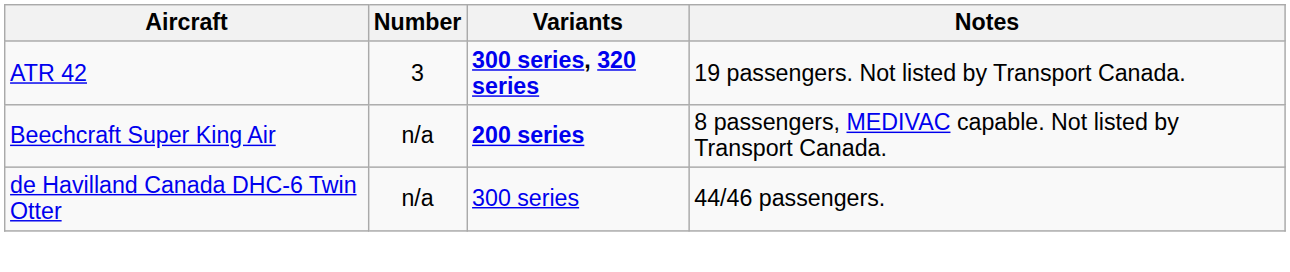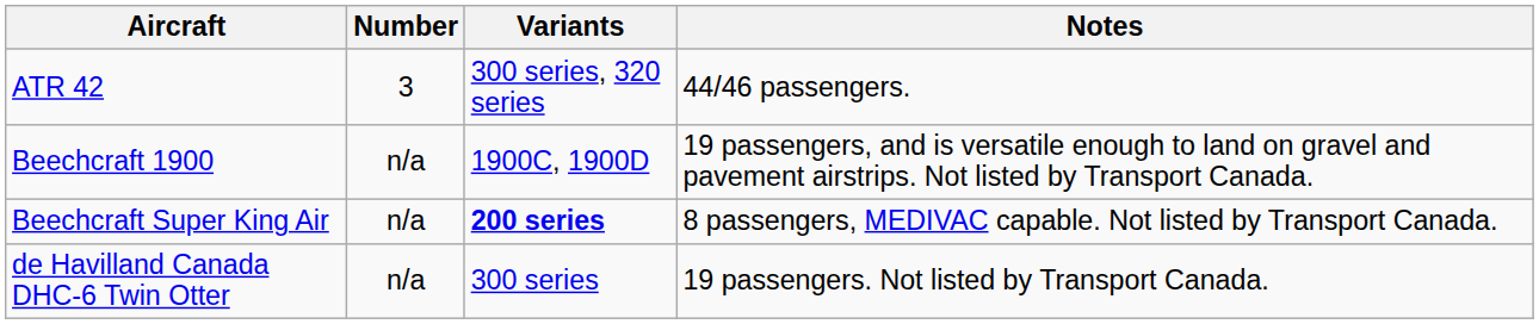ATR 42 | Variants: bold -> normal
ATR 42 | Notes: 19 passengers. Not listed by Transport Canada. -> 44/46 passengers.
+ row: Beechcraft 1900 | n/a | 1900C, 1900D | 19 passengers, and is versatile enough to land on gravel and pavement airstrips. Not listed by Transport Canada.
de Havilland Canada DHC-6 Twin Otter | Notes: 44/46 passengers. -> 19 passengers. Not listed by Transport Canada.
